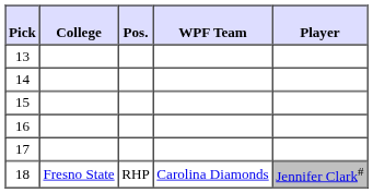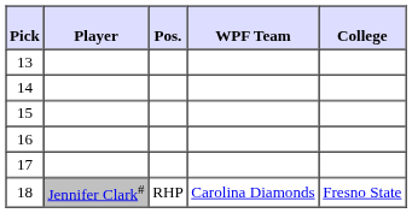columns swapped: Player <-> College
